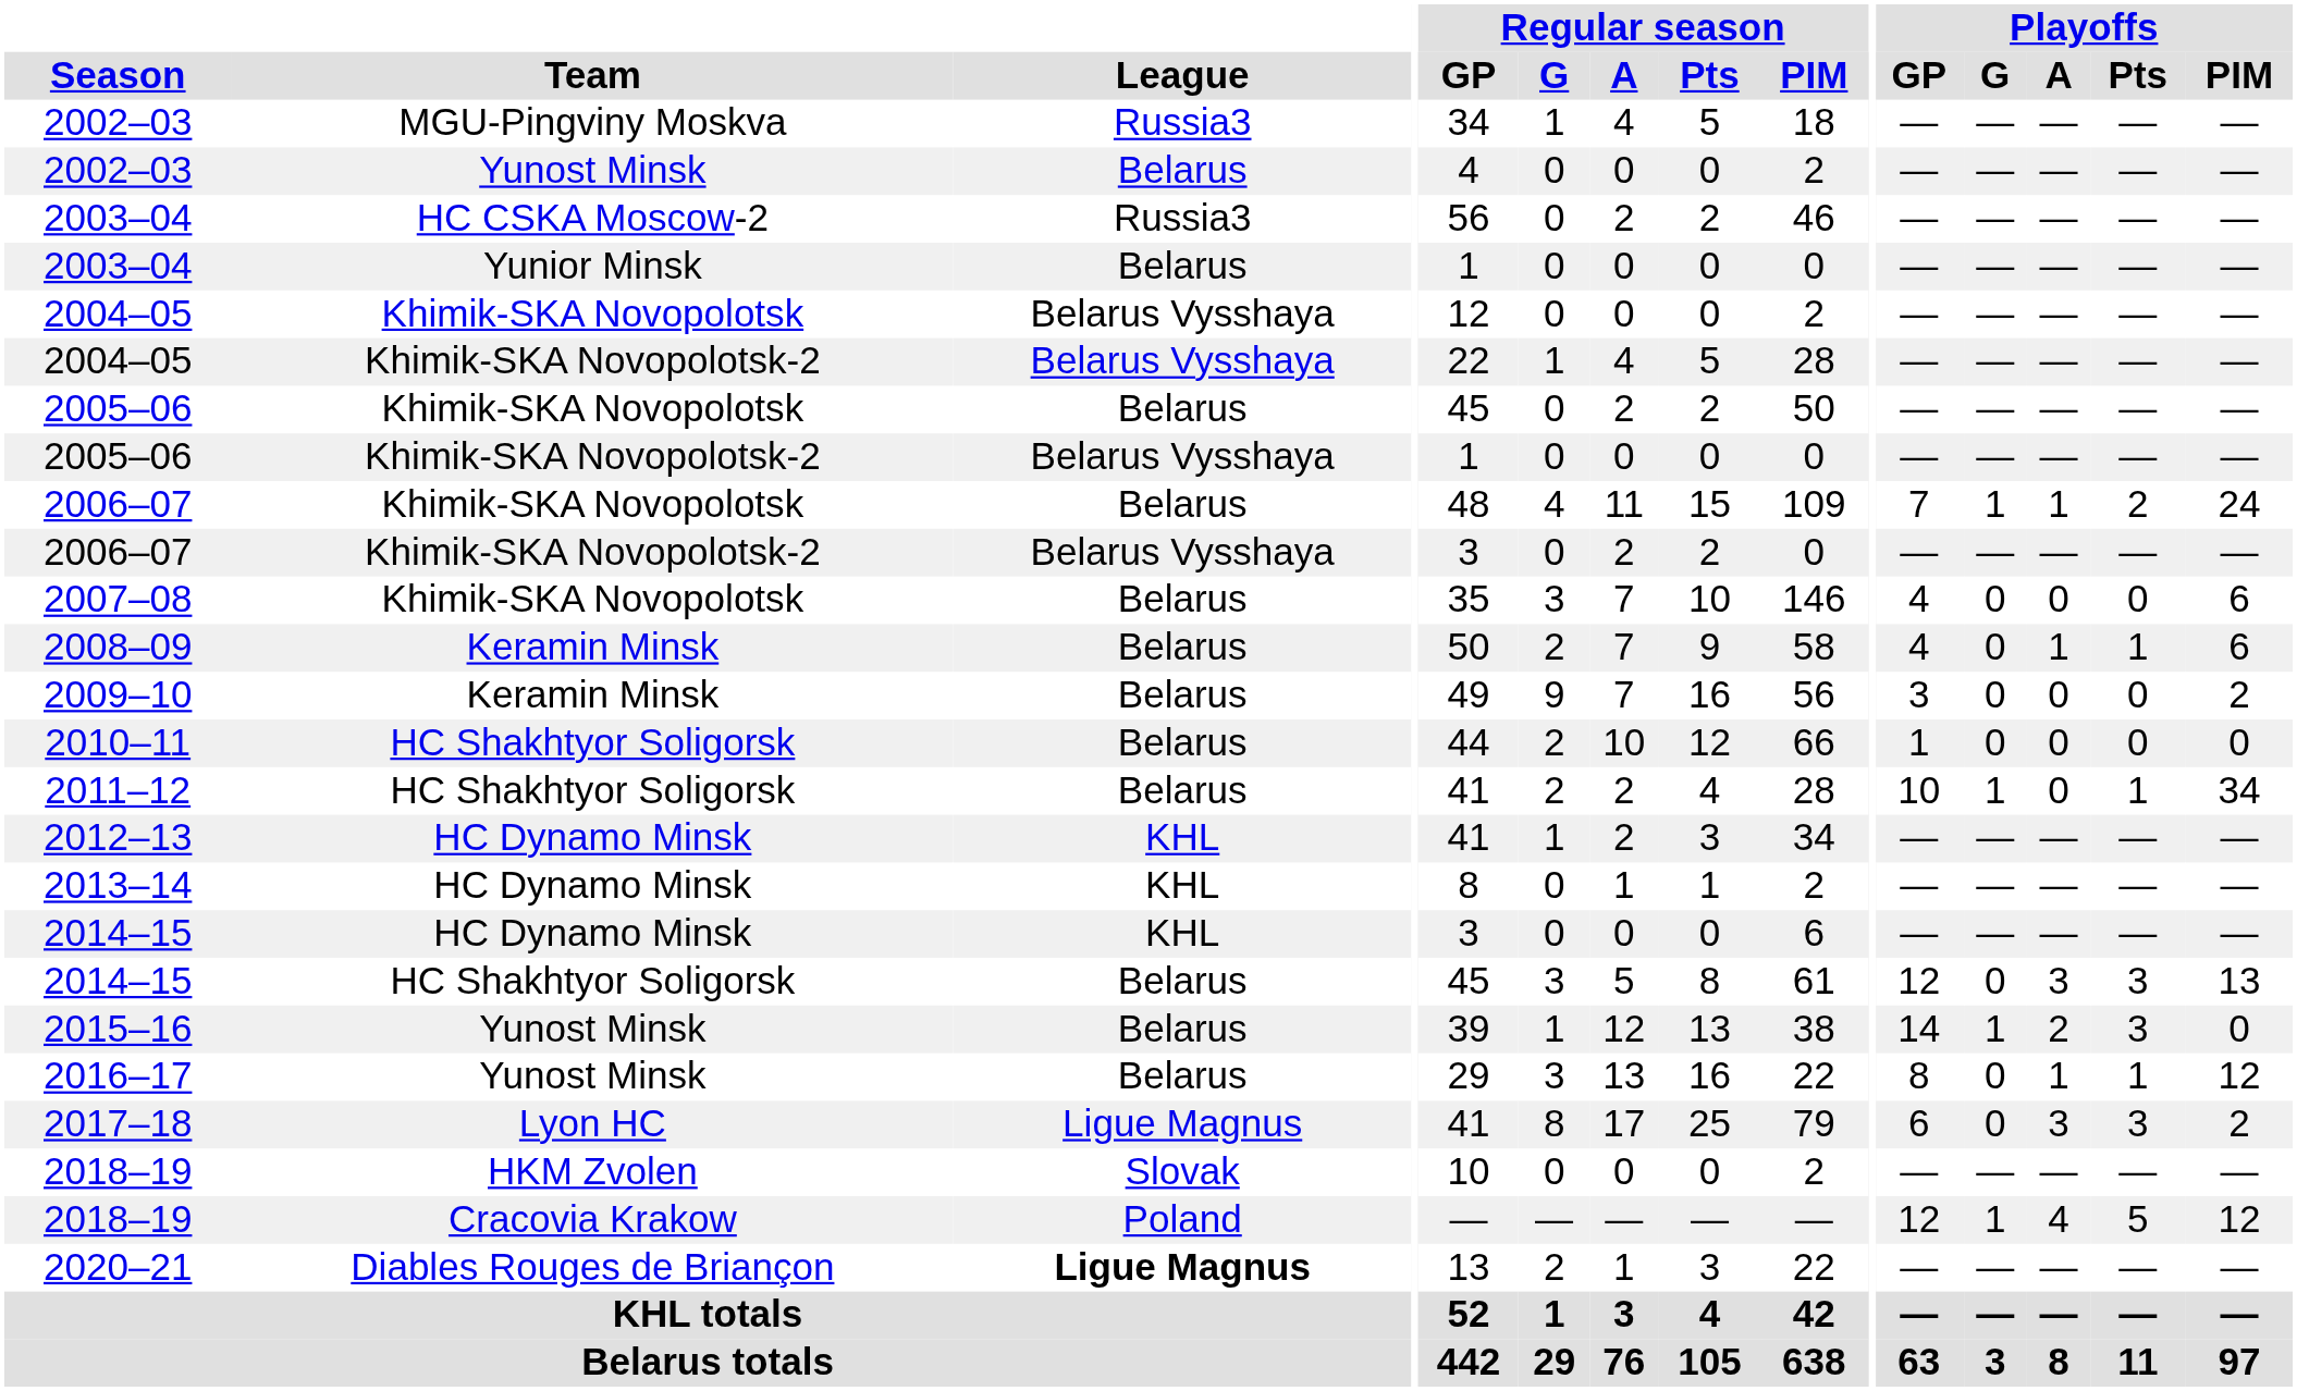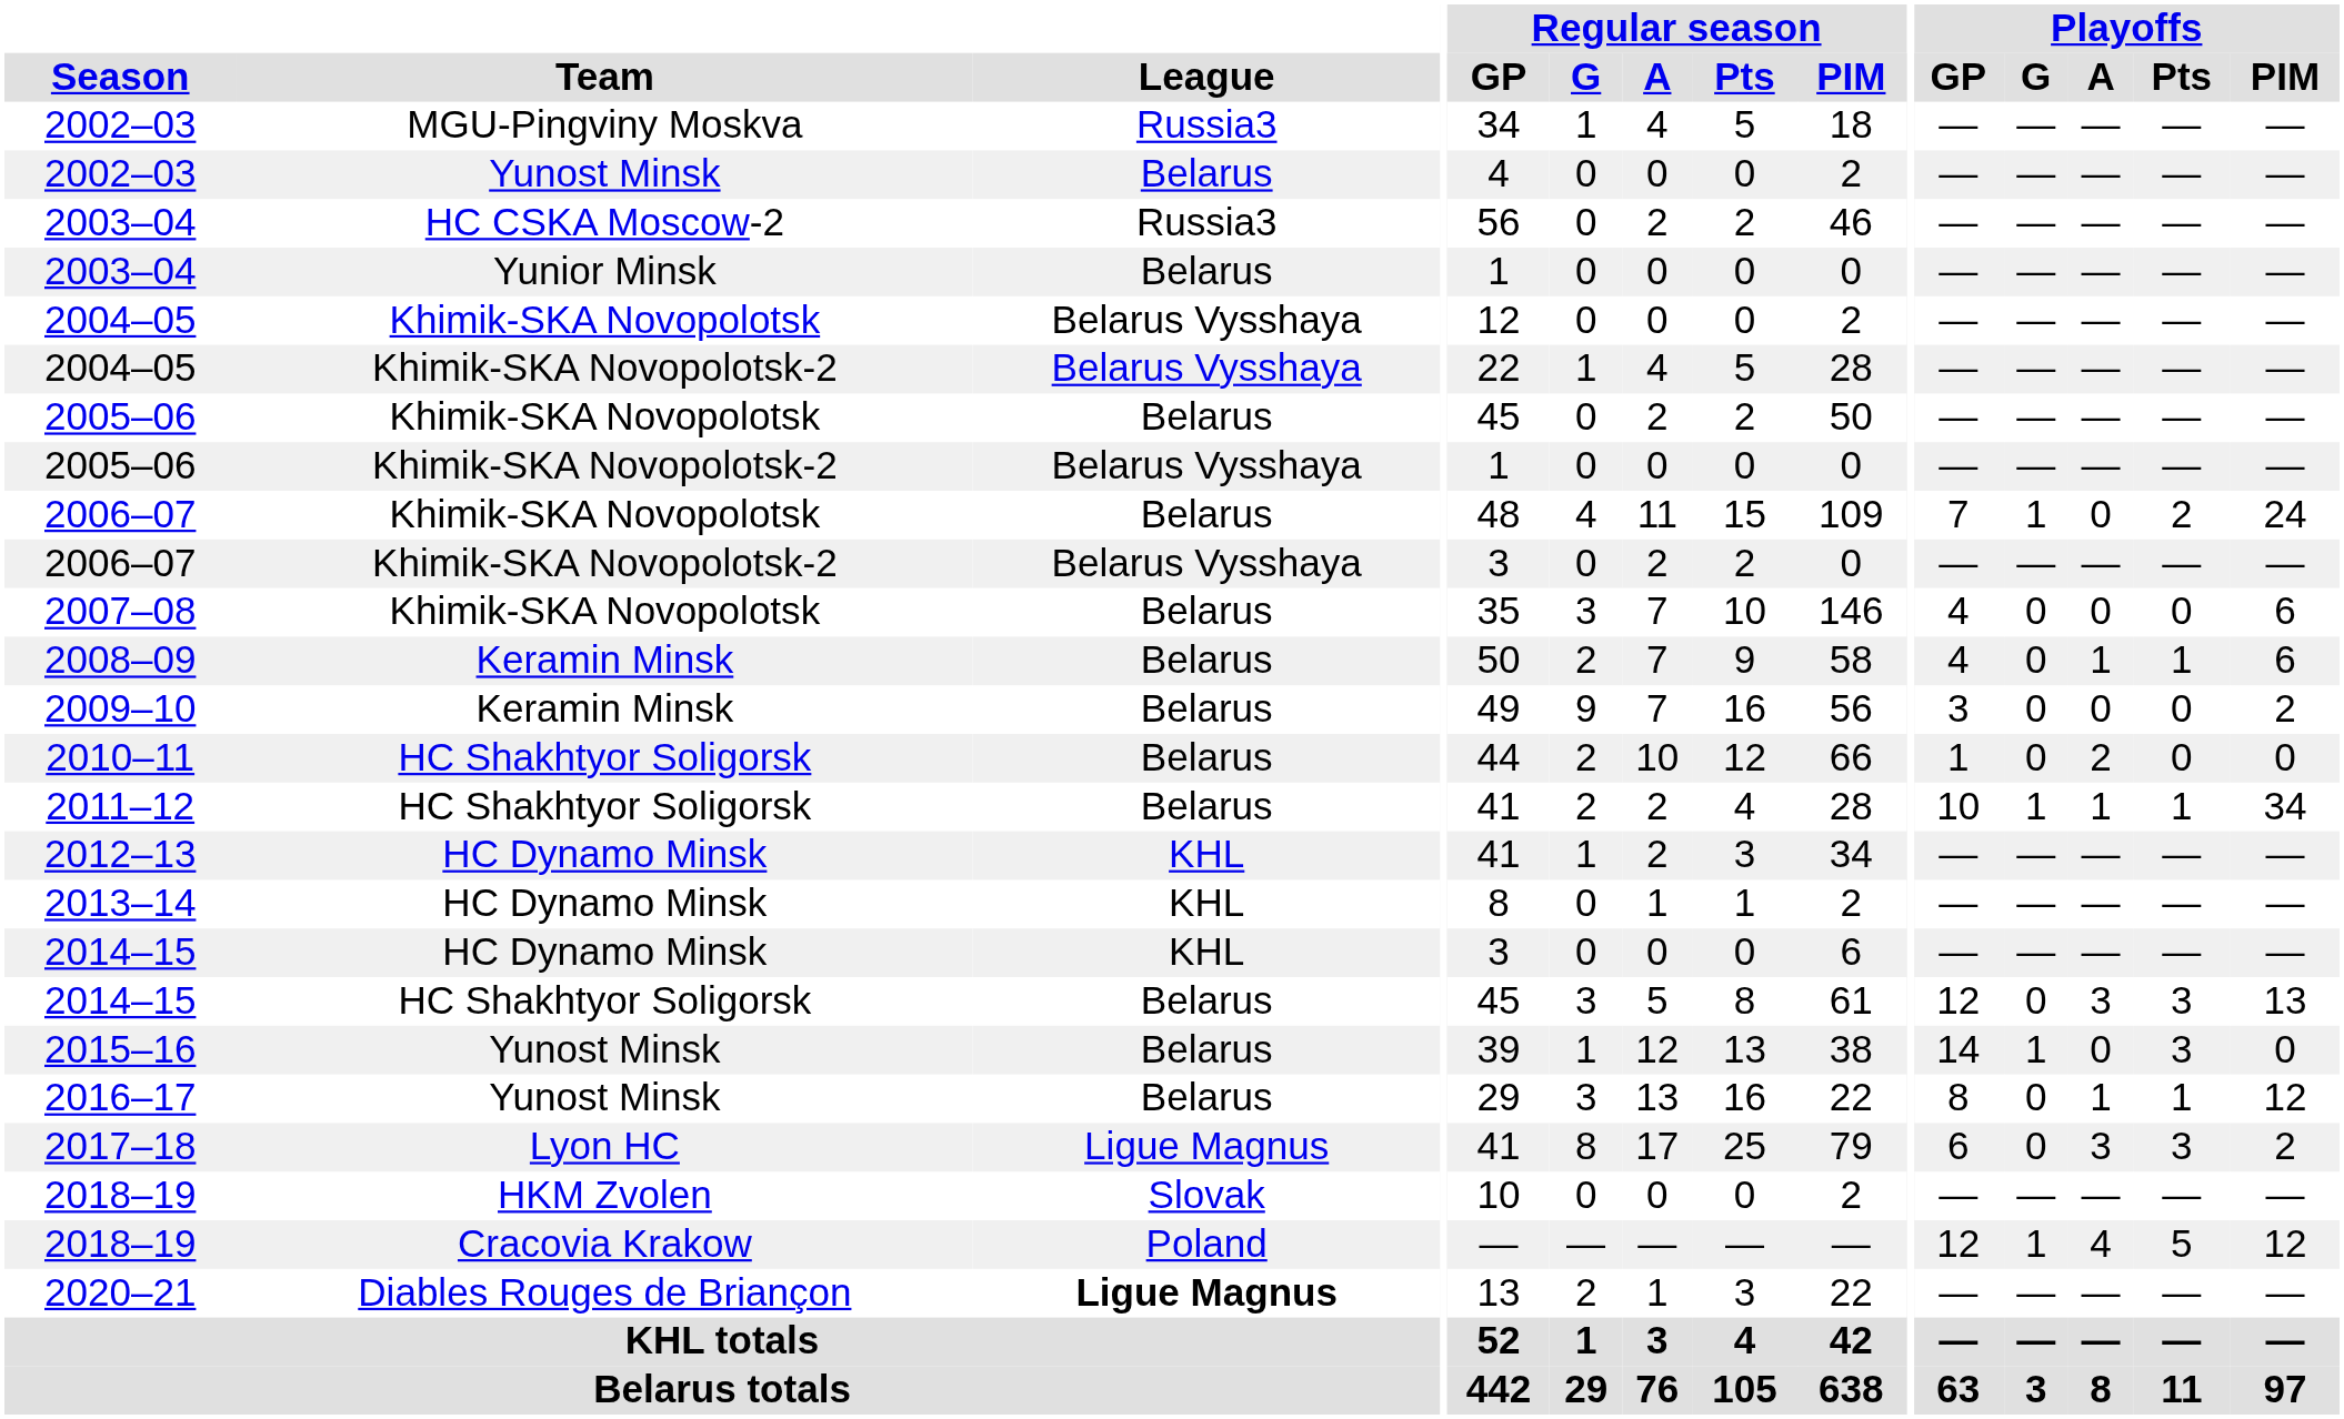2006–07 / Khimik-SKA Novopolotsk | Playoffs / A: 1 -> 0
2010–11 | Playoffs / A: 0 -> 2
2011–12 | Playoffs / A: 0 -> 1
2015–16 | Playoffs / A: 2 -> 0
